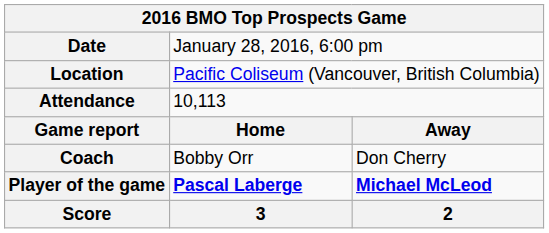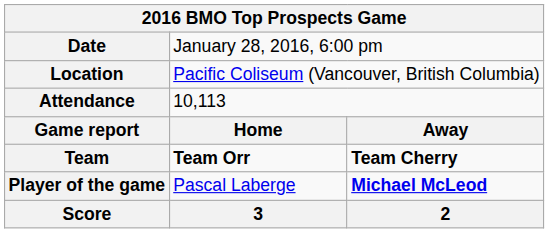+ row: Team | Team Orr | Team Cherry
- row: Coach | Bobby Orr | Don Cherry
Player of the game | column 2: bold -> normal
